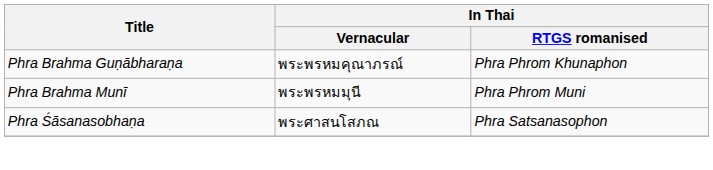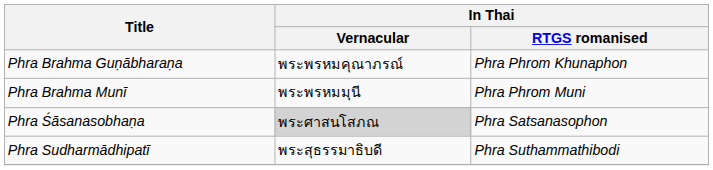Phra Śāsanasobhaṇa | In Thai / Vernacular: no background -> lightgrey background
+ row: Phra Sudharmādhipatī | พระสุธรรมาธิบดี | Phra Suthammathibodi
